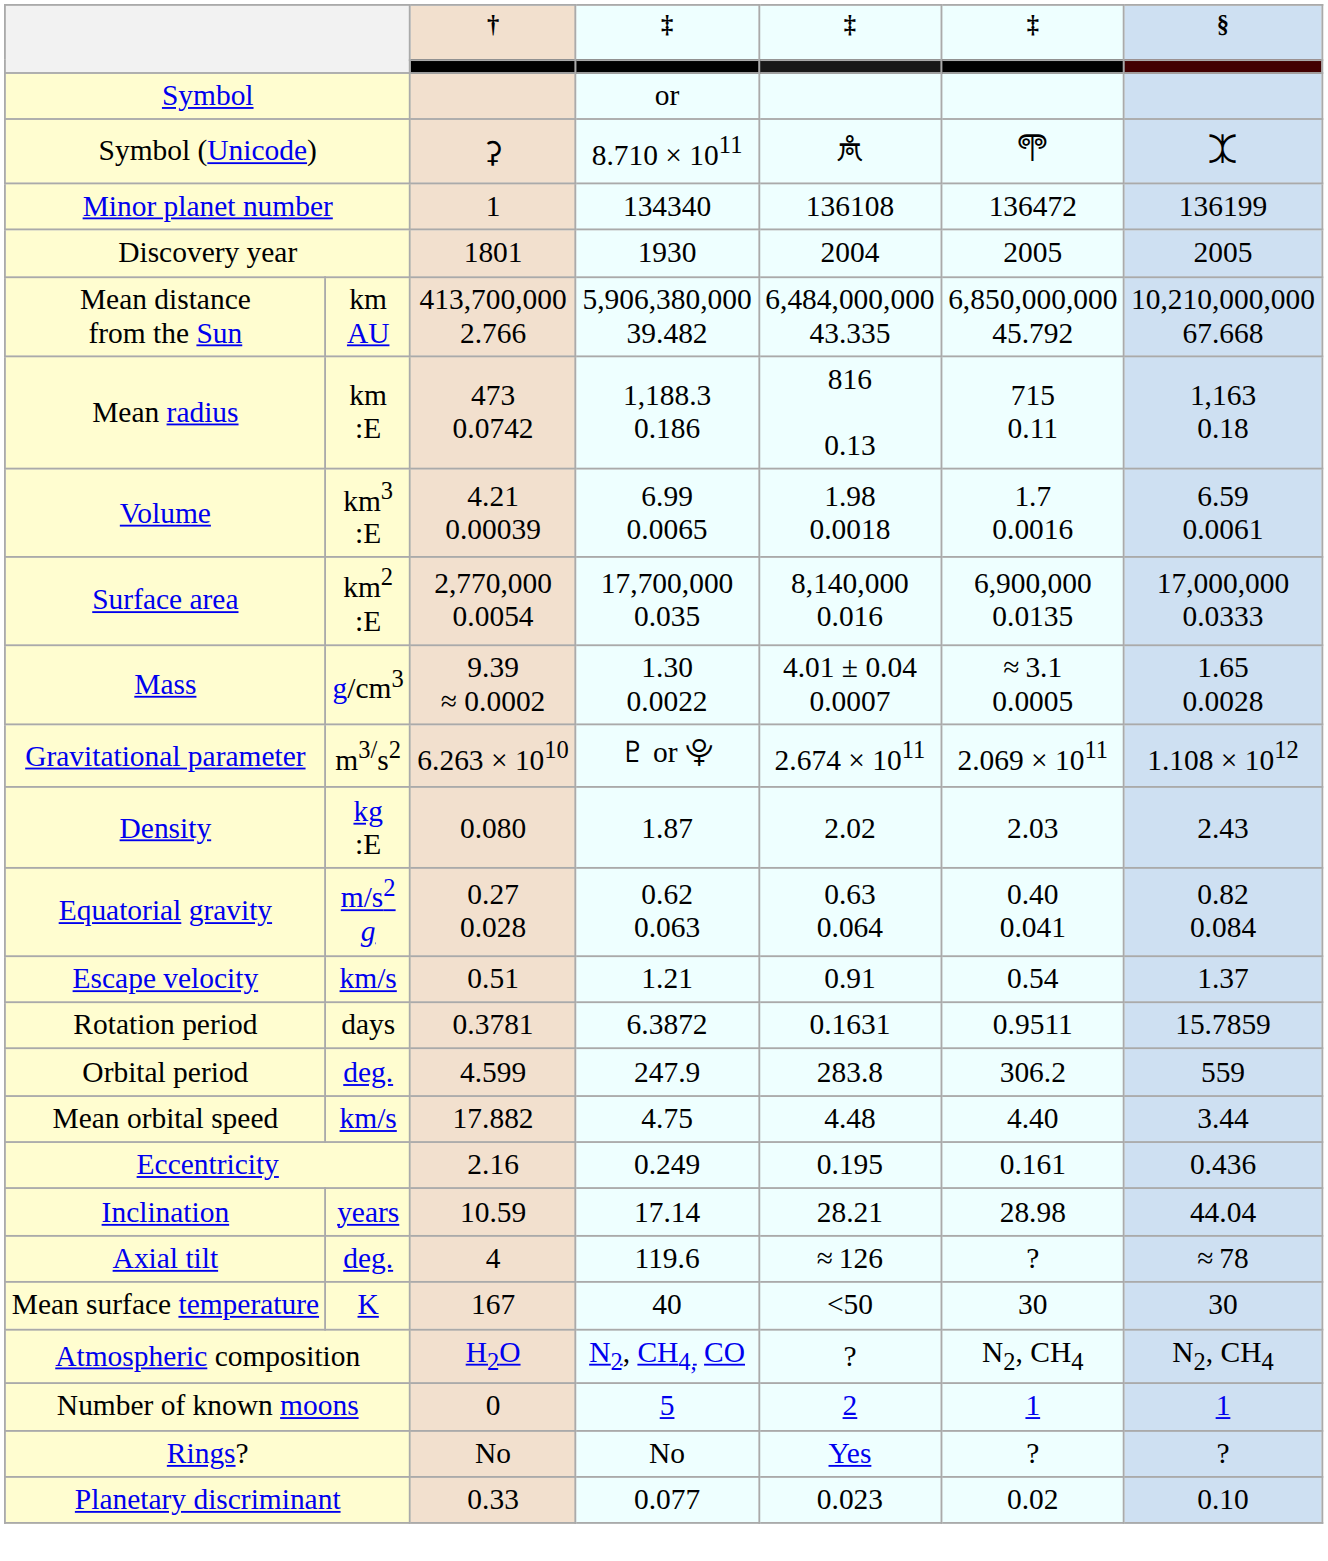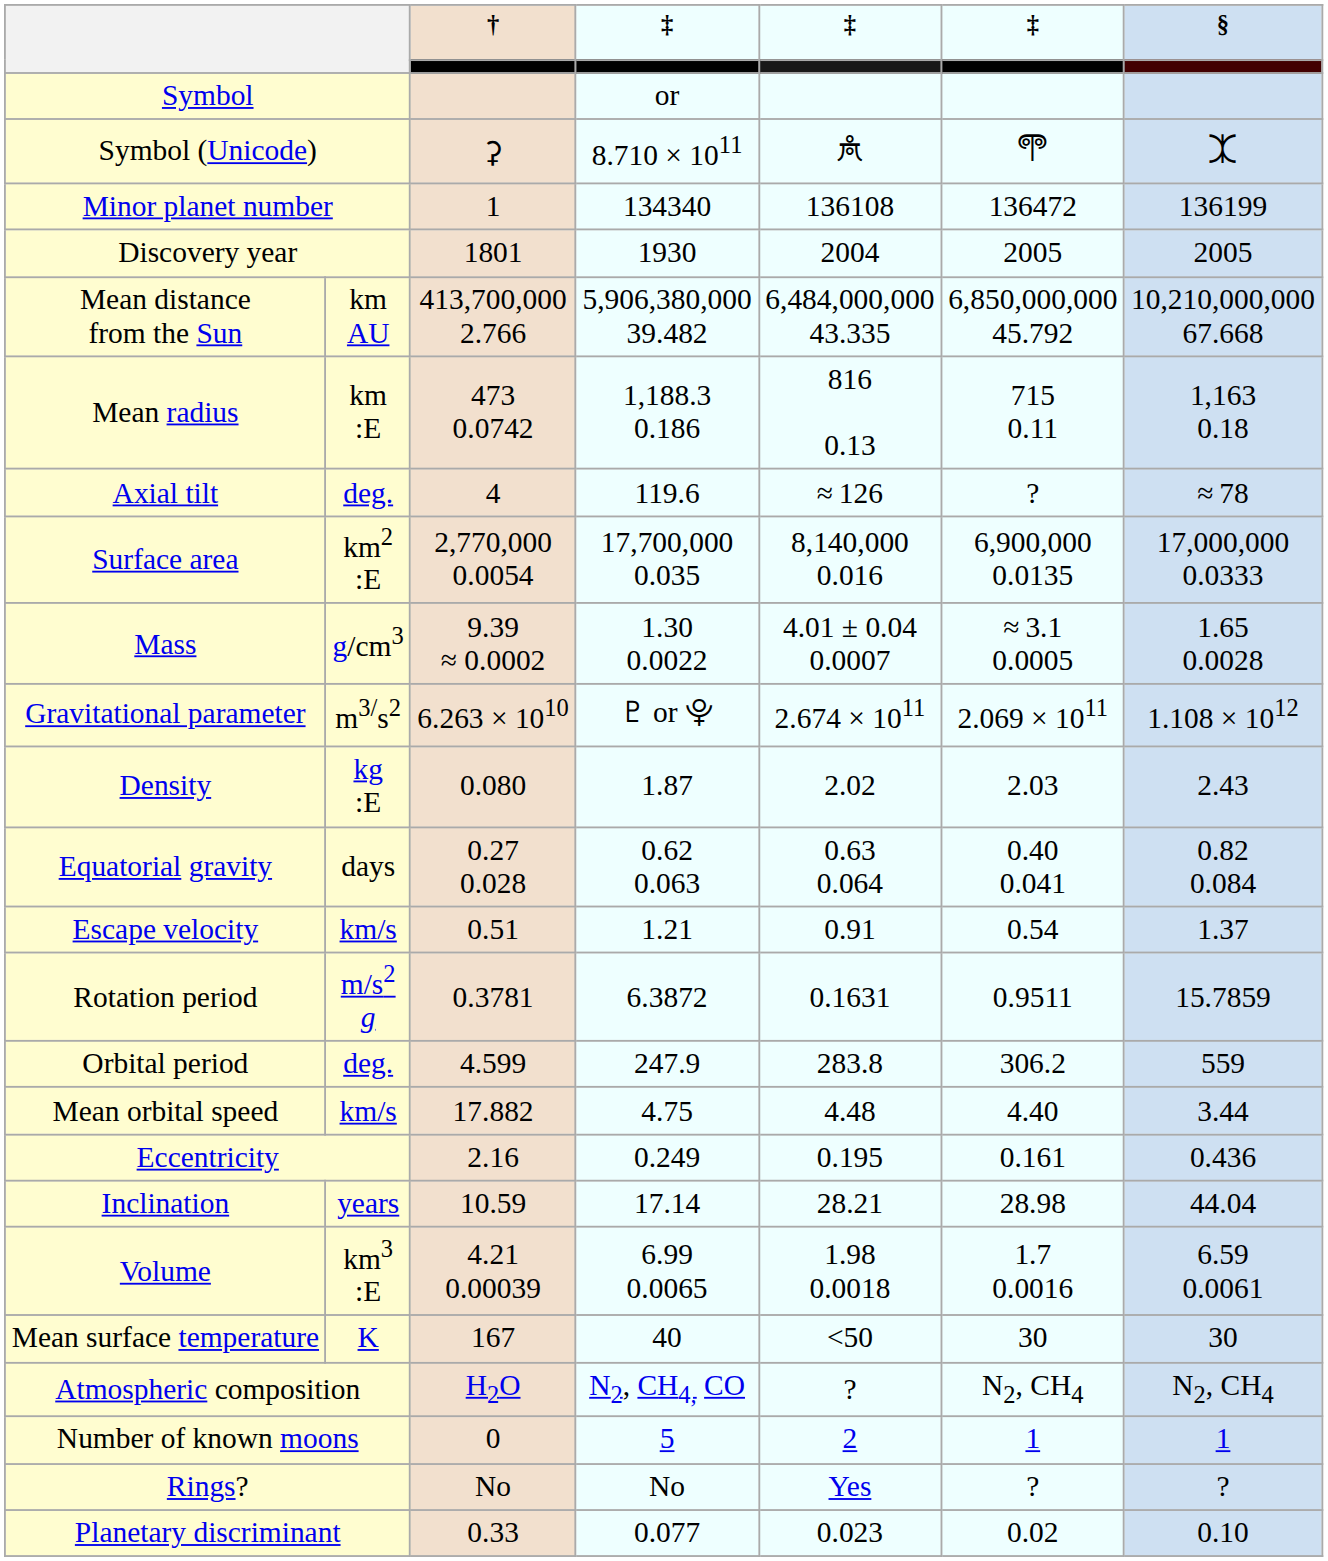rows swapped: Volume <-> Axial tilt
Equatorial gravity | column 2: m/s2 g -> days
Rotation period | column 2: days -> m/s2 g
